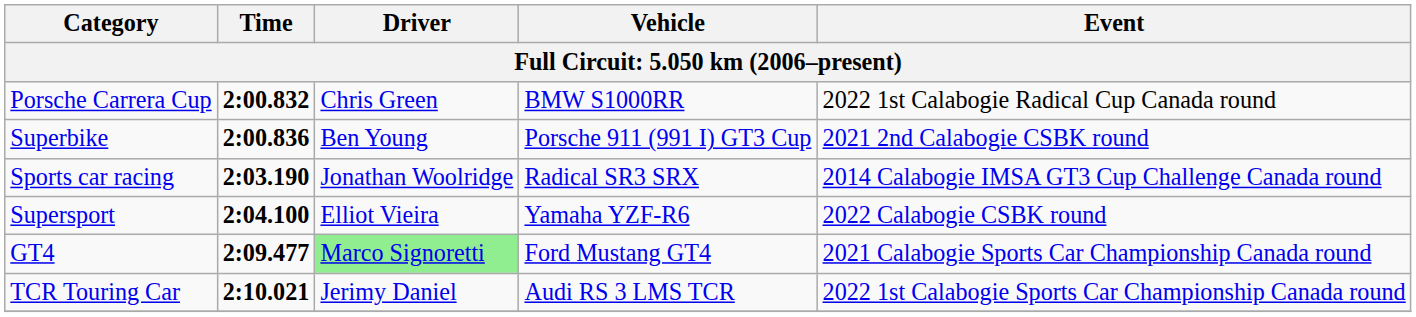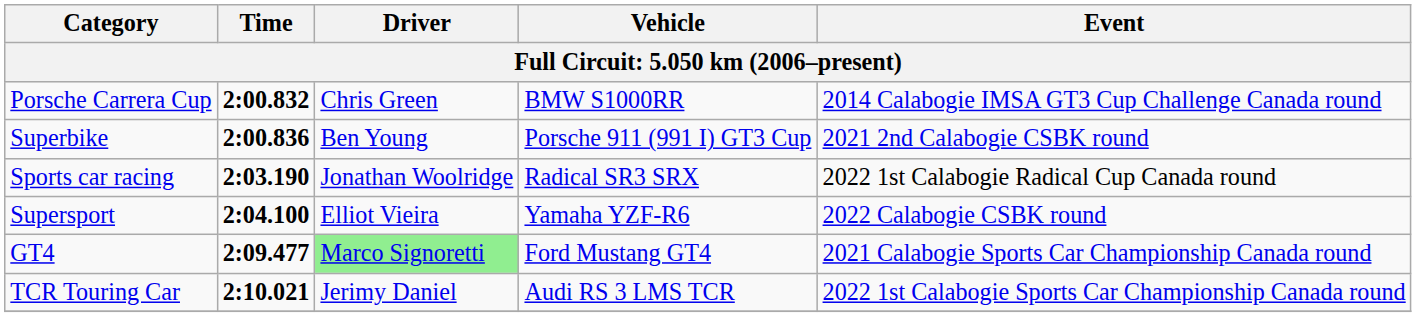Porsche Carrera Cup | Event: 2022 1st Calabogie Radical Cup Canada round -> 2014 Calabogie IMSA GT3 Cup Challenge Canada round
Sports car racing | Event: 2014 Calabogie IMSA GT3 Cup Challenge Canada round -> 2022 1st Calabogie Radical Cup Canada round
